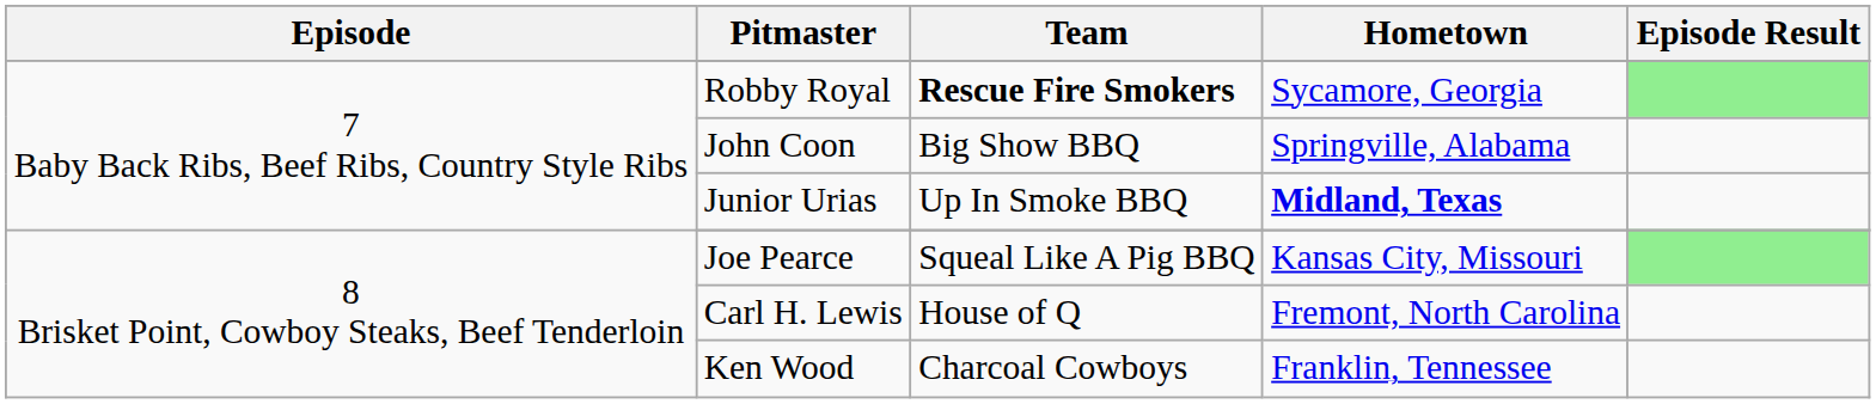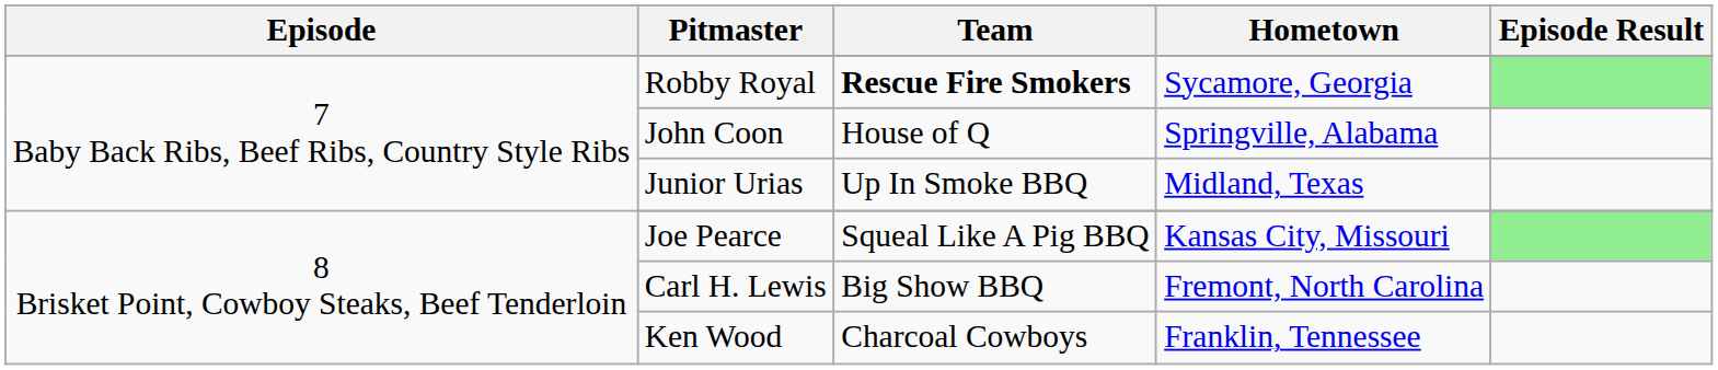John Coon | Team: Big Show BBQ -> House of Q
Junior Urias | Hometown: bold -> normal
Carl H. Lewis | Team: House of Q -> Big Show BBQ
